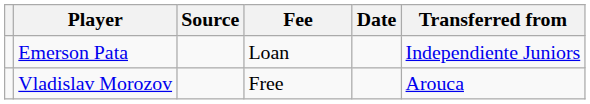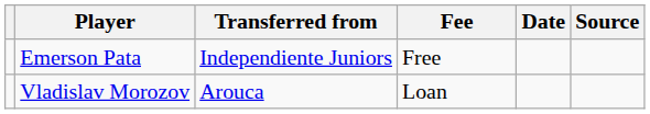columns swapped: Transferred from <-> Source
Emerson Pata | Fee: Loan -> Free
Vladislav Morozov | Fee: Free -> Loan
